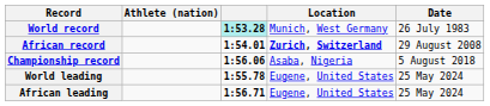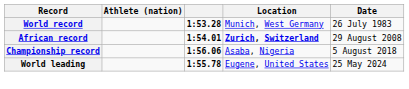World record | column 3: paleturquoise background -> no background
- row: African leading | 1:56.71 | Eugene, United States | 25 May 2024
